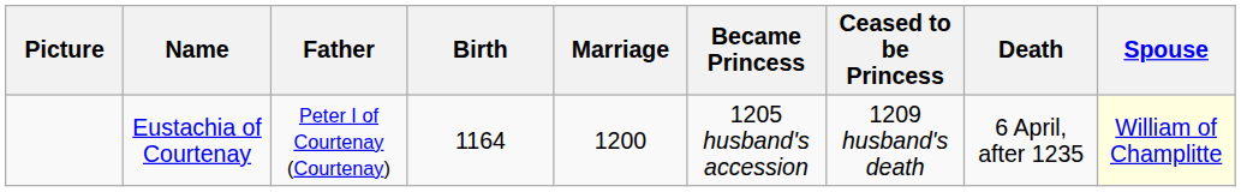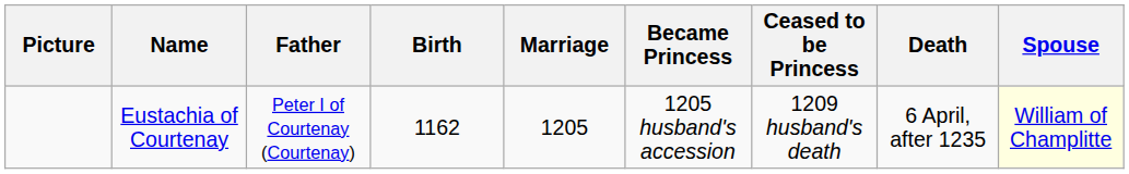Eustachia of Courtenay | Birth: 1164 -> 1162
Eustachia of Courtenay | Marriage: 1200 -> 1205
